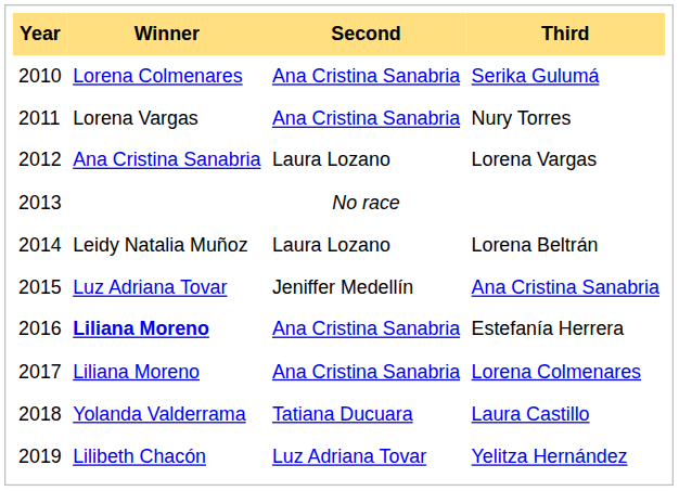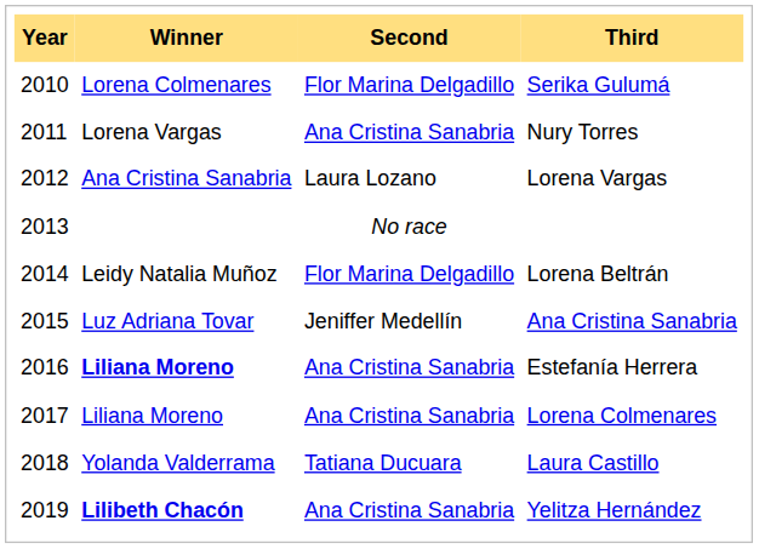Serika Gulumá | Second: Ana Cristina Sanabria -> Flor Marina Delgadillo
Lorena Beltrán | Second: Laura Lozano -> Flor Marina Delgadillo
Yelitza Hernández | Winner: normal -> bold
Yelitza Hernández | Second: Luz Adriana Tovar -> Ana Cristina Sanabria
